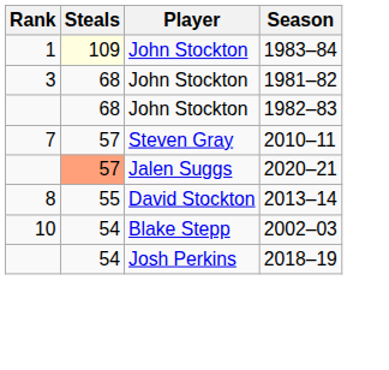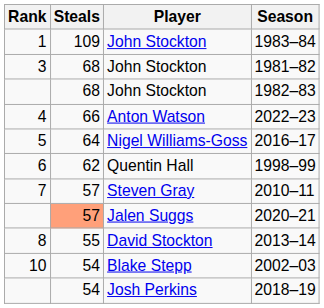1983–84 | Steals: lightyellow background -> no background
+ row: 4 | 66 | Anton Watson | 2022–23
+ row: 5 | 64 | Nigel Williams-Goss | 2016–17
+ row: 6 | 62 | Quentin Hall | 1998–99
